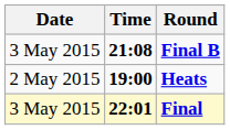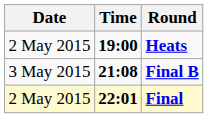rows swapped: Heats <-> Final B
Final | Date: 3 May 2015 -> 2 May 2015
